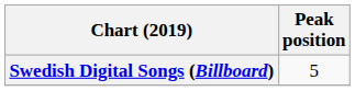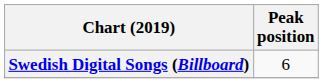Swedish Digital Songs (Billboard) | Peak position: 5 -> 6
